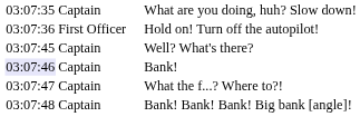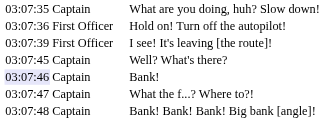+ row: 03:07:39 | First Officer | I see! It's leaving [the route]!
